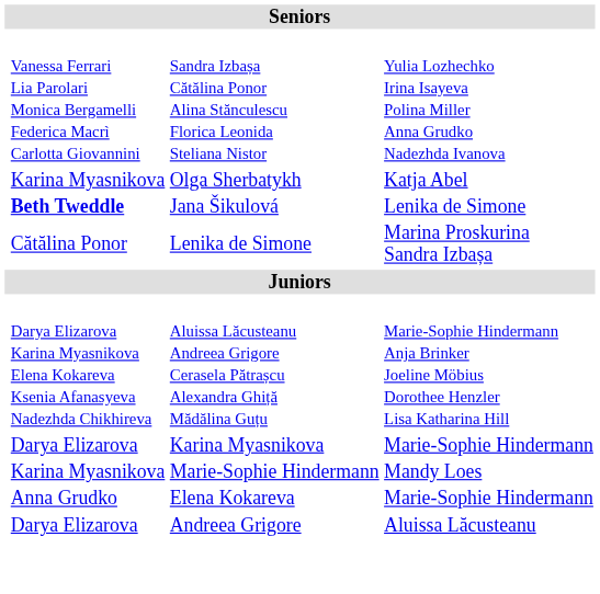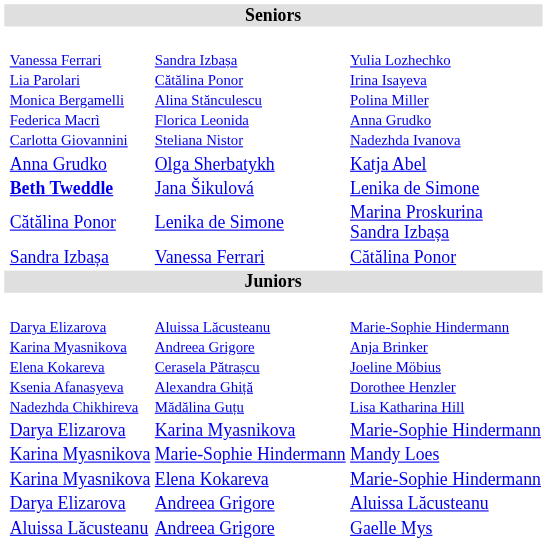Olga Sherbatykh | column 2: Karina Myasnikova -> Anna Grudko
+ row: Sandra Izbașa | Vanessa Ferrari | Cătălina Ponor
Elena Kokareva | column 2: Anna Grudko -> Karina Myasnikova
+ row: Aluissa Lăcusteanu | Andreea Grigore | Gaelle Mys
